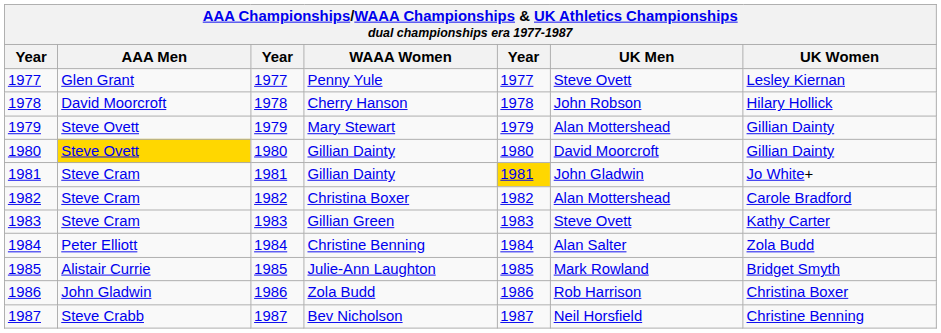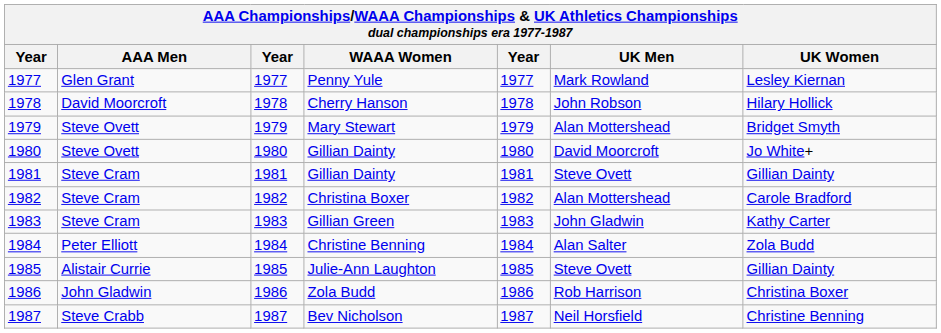Penny Yule | UK Men: Steve Ovett -> Mark Rowland
Mary Stewart | UK Women: Gillian Dainty -> Bridget Smyth
1980 / Gillian Dainty | AAA Men: gold background -> no background
1980 / Gillian Dainty | UK Women: Gillian Dainty -> Jo White+
1981 / Gillian Dainty | column 5: gold background -> no background
1981 / Gillian Dainty | UK Men: John Gladwin -> Steve Ovett
1981 / Gillian Dainty | UK Women: Jo White+ -> Gillian Dainty
Gillian Green | UK Men: Steve Ovett -> John Gladwin
Julie-Ann Laughton | UK Men: Mark Rowland -> Steve Ovett
Julie-Ann Laughton | UK Women: Bridget Smyth -> Gillian Dainty
